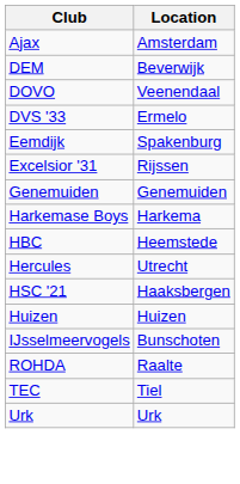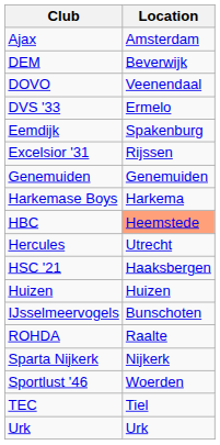HBC | Location: no background -> lightsalmon background
+ row: Sparta Nijkerk | Nijkerk
+ row: Sportlust '46 | Woerden
